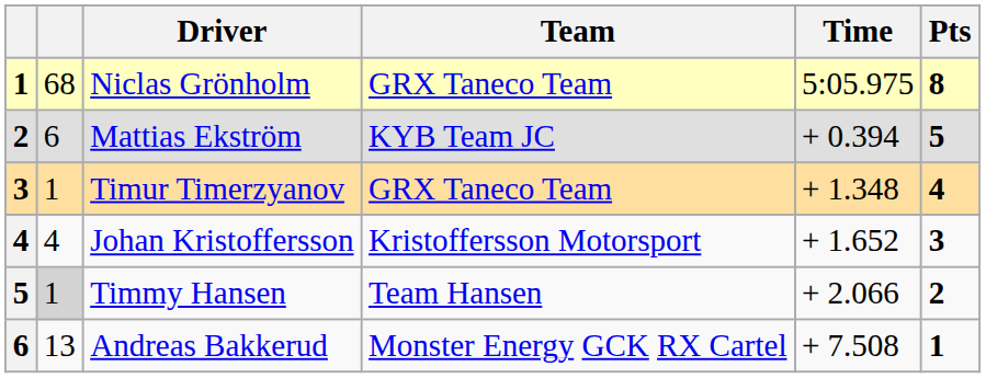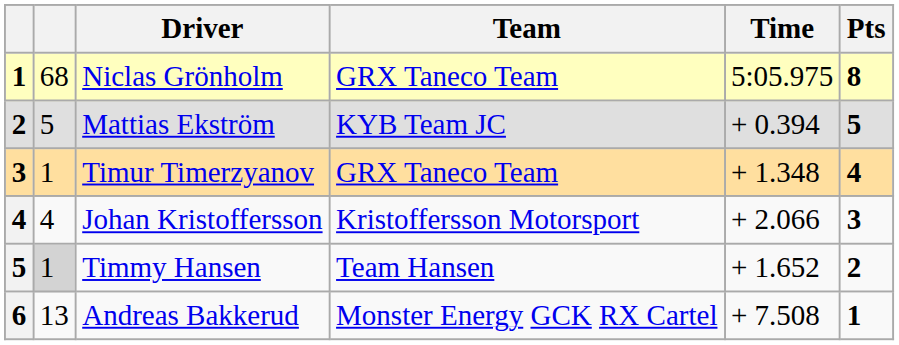Mattias Ekström | column 2: 6 -> 5
Johan Kristoffersson | Time: + 1.652 -> + 2.066
Timmy Hansen | Time: + 2.066 -> + 1.652
